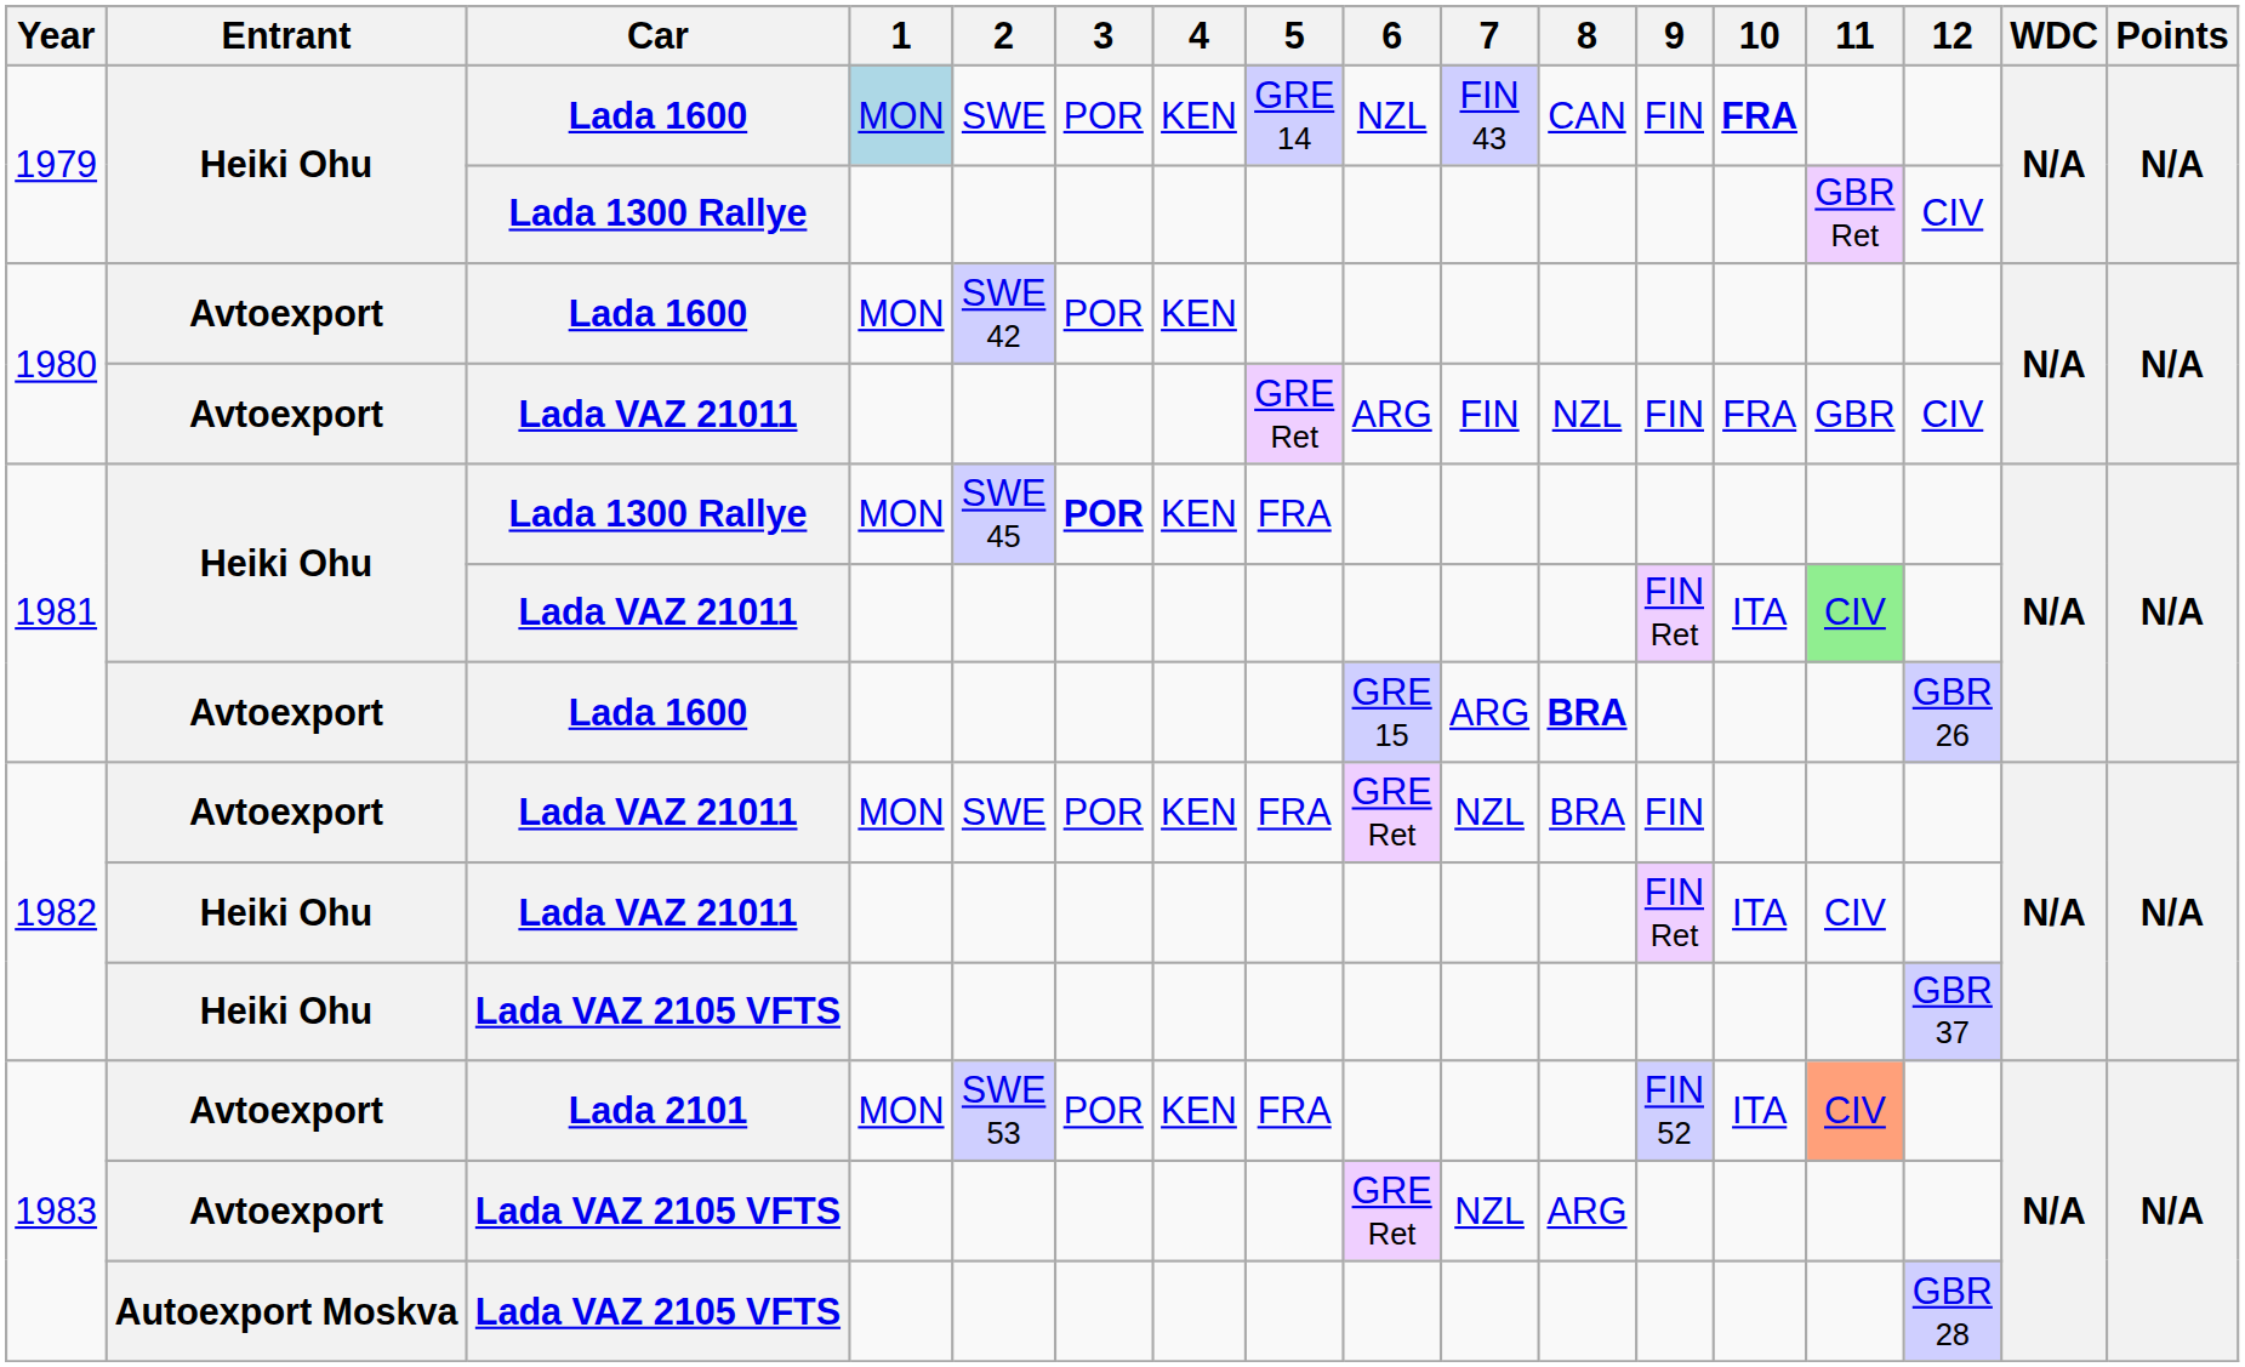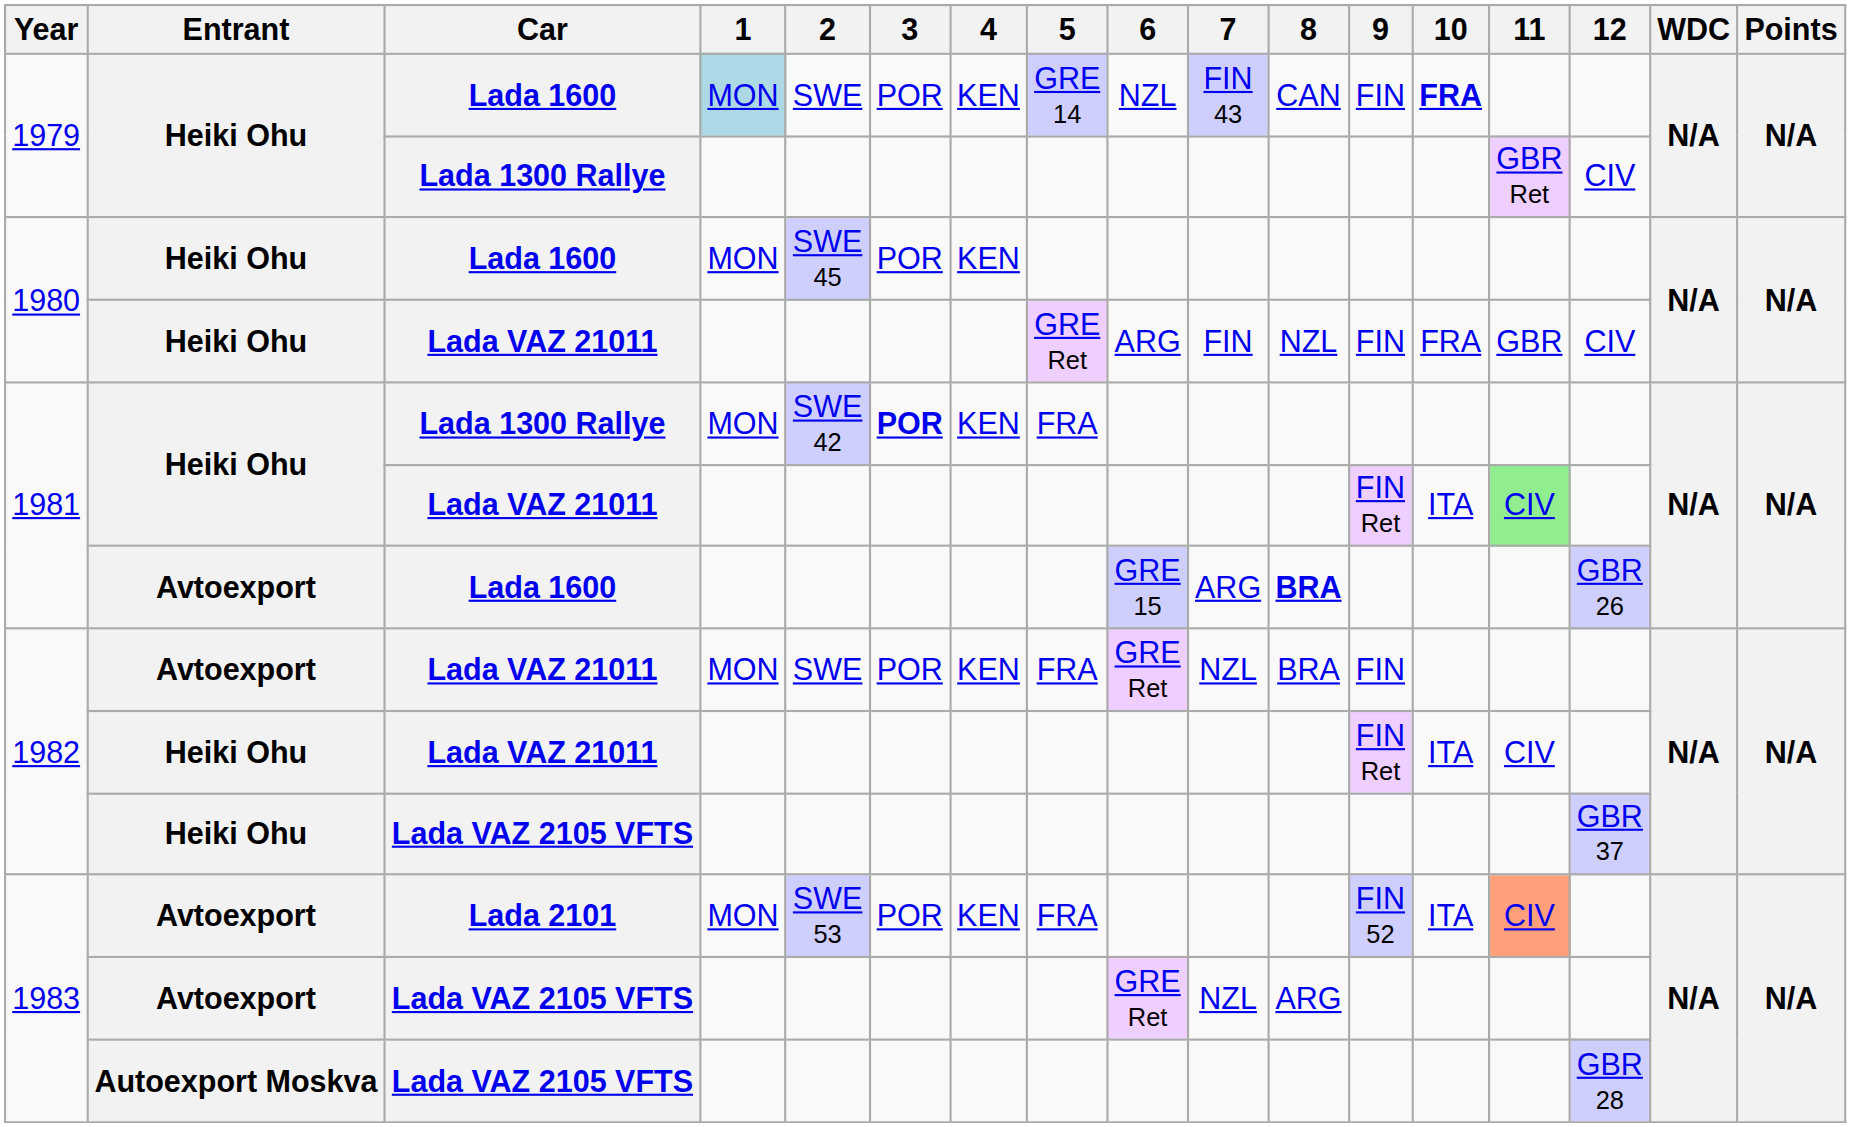1980 / Lada 1600 | Entrant: Avtoexport -> Heiki Ohu
1980 / Lada 1600 | 2: SWE 42 -> SWE 45
1980 / Lada VAZ 21011 | Entrant: Avtoexport -> Heiki Ohu
1981 / Lada 1300 Rallye | 2: SWE 45 -> SWE 42
